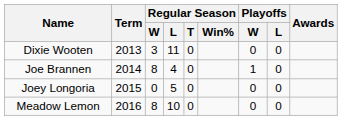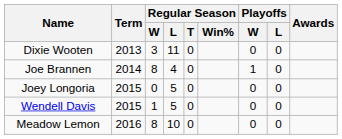+ row: Wendell Davis | 2015 | 1 | 5 | 0 | 0 | 0
